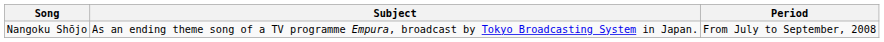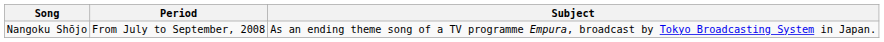columns swapped: Subject <-> Period
